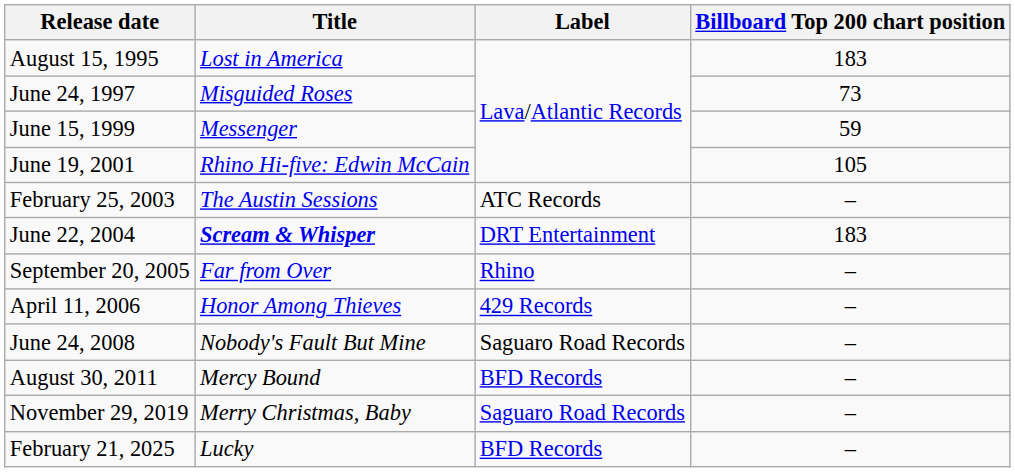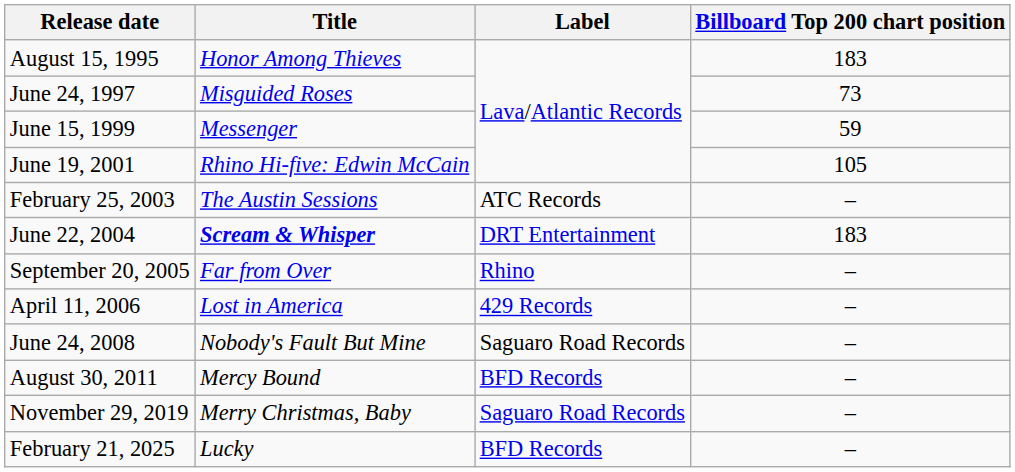August 15, 1995 | Title: Lost in America -> Honor Among Thieves
April 11, 2006 | Title: Honor Among Thieves -> Lost in America
